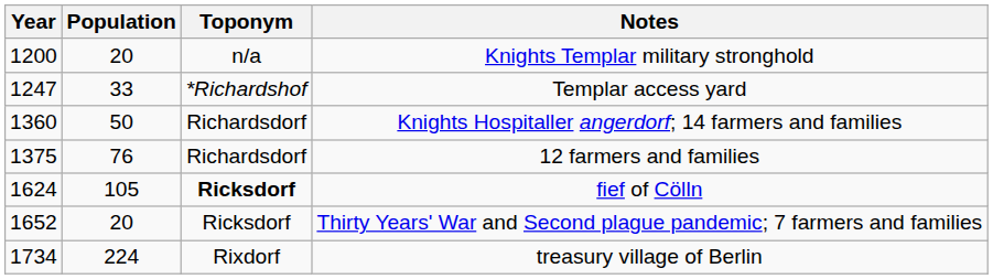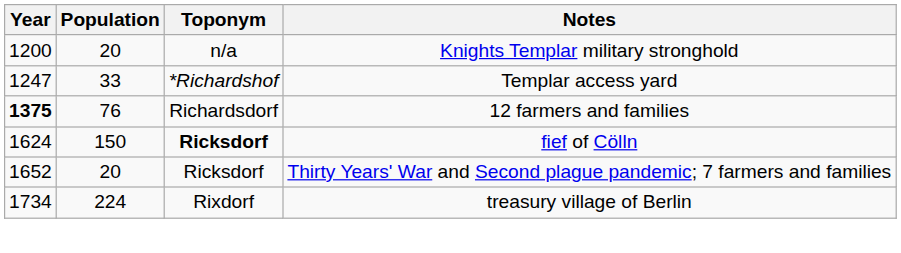- row: 1360 | 50 | Richardsdorf | Knights Hospitaller angerdorf; 14 farmers and families
12 farmers and families | Year: normal -> bold
fief of Cölln | Population: 105 -> 150
